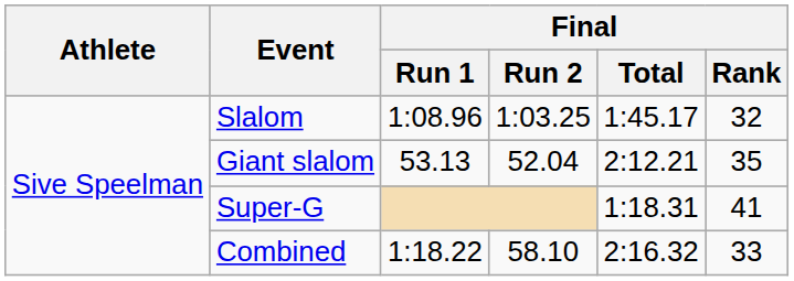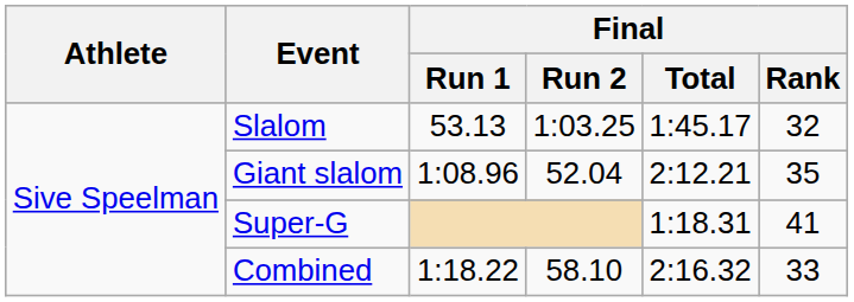Slalom | Final / Run 1: 1:08.96 -> 53.13
Giant slalom | Final / Run 1: 53.13 -> 1:08.96
